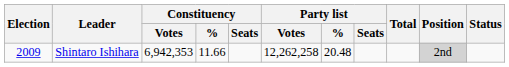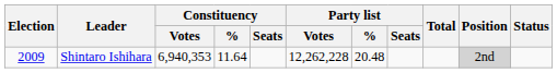Shintaro Ishihara | Constituency / Votes: 6,942,353 -> 6,940,353
Shintaro Ishihara | Constituency / %: 11.66 -> 11.64
Shintaro Ishihara | Party list / Votes: 12,262,258 -> 12,262,228
